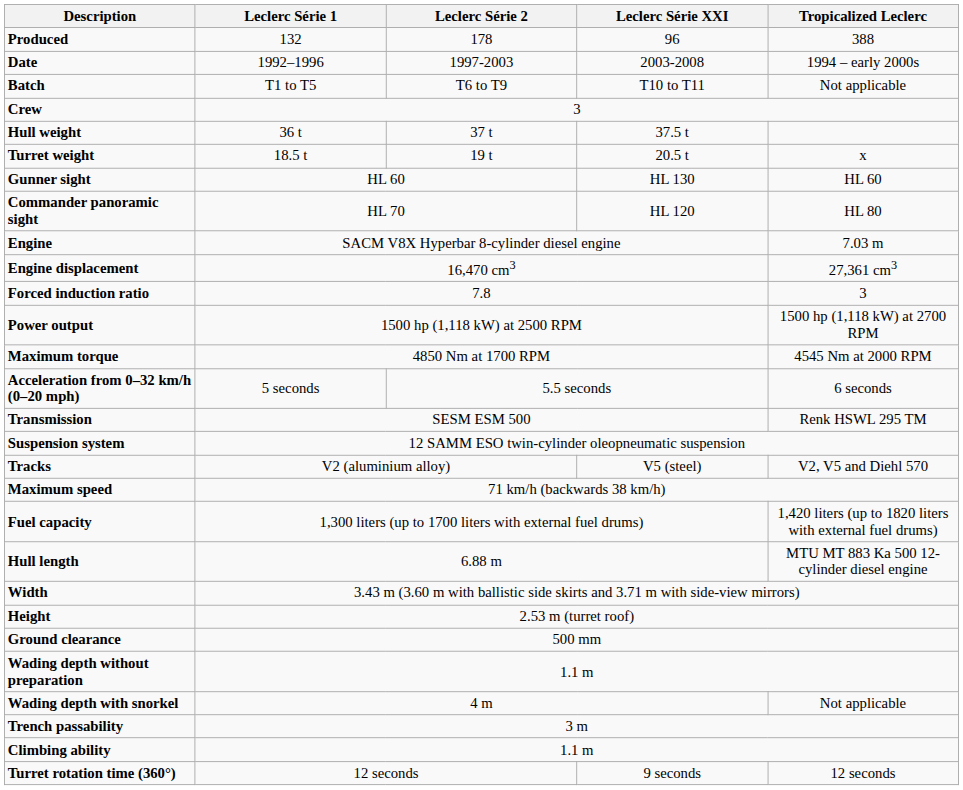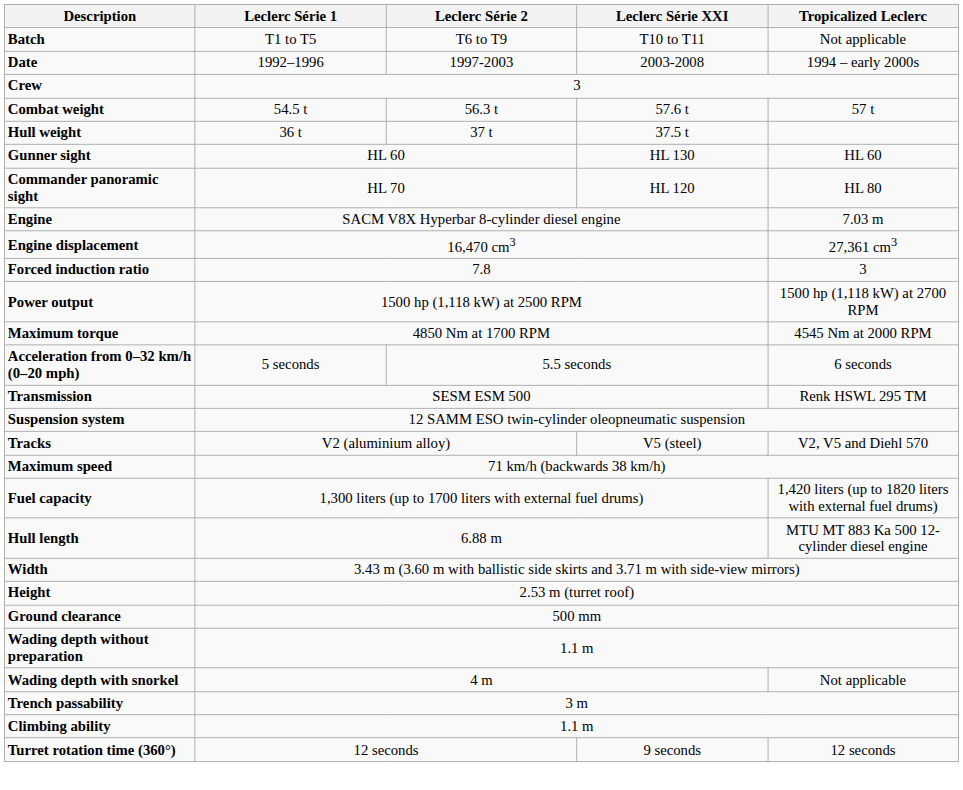- row: Produced | 132 | 178 | 96 | 388
rows swapped: Date <-> Batch
+ row: Combat weight | 54.5 t | 56.3 t | 57.6 t | 57 t
- row: Turret weight | 18.5 t | 19 t | 20.5 t | x
